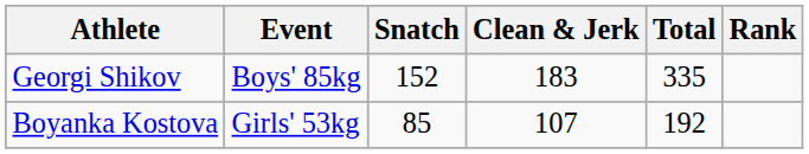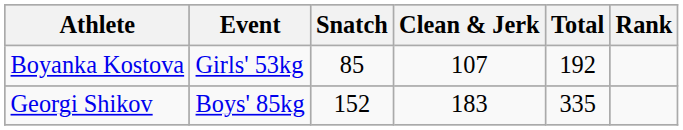rows swapped: Georgi Shikov <-> Boyanka Kostova
